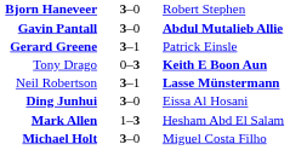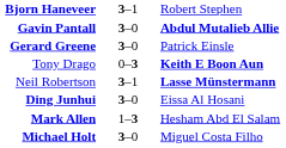Bjorn Haneveer | column 2: 3–0 -> 3–1
Gerard Greene | column 2: 3–1 -> 3–0
